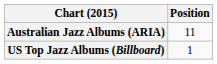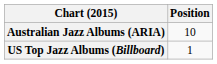Australian Jazz Albums (ARIA) | Position: 11 -> 10
